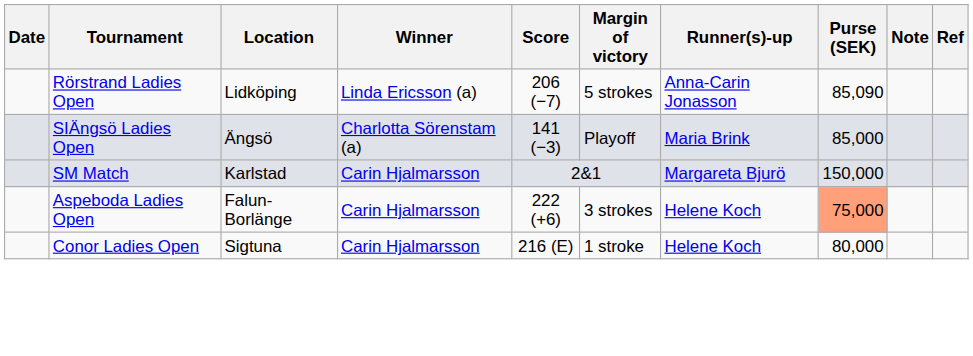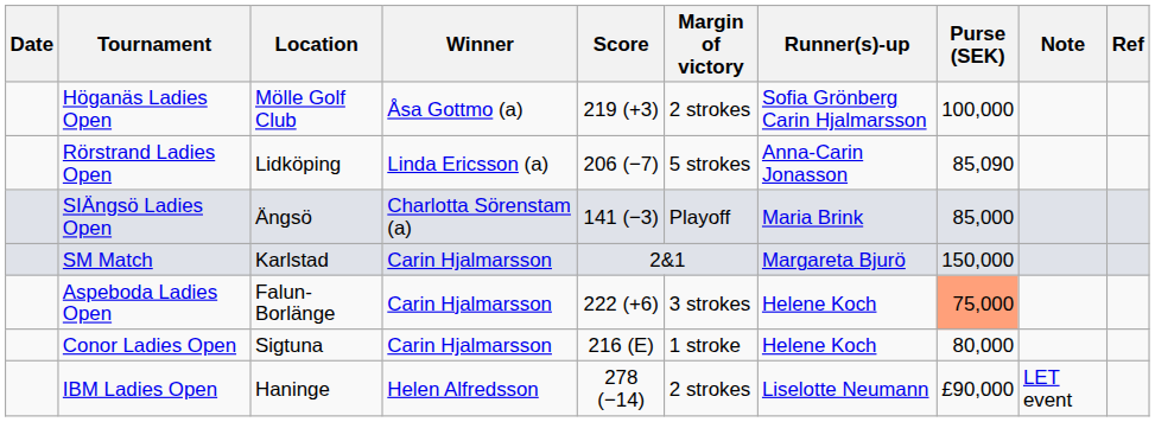+ row: Höganäs Ladies Open | Mölle Golf Club | Åsa Gottmo (a) | 219 (+3) | 2 strokes | Sofia Grönberg Carin Hjalmarsson | 100,000
+ row: IBM Ladies Open | Haninge | Helen Alfredsson | 278 (−14) | 2 strokes | Liselotte Neumann | £90,000 | LET event
